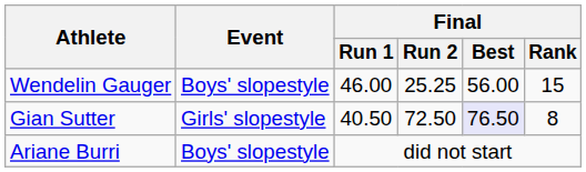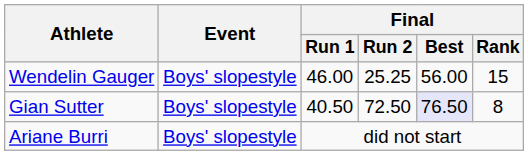Gian Sutter | Event: Girls' slopestyle -> Boys' slopestyle
